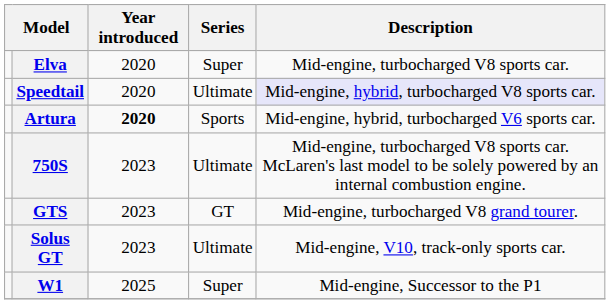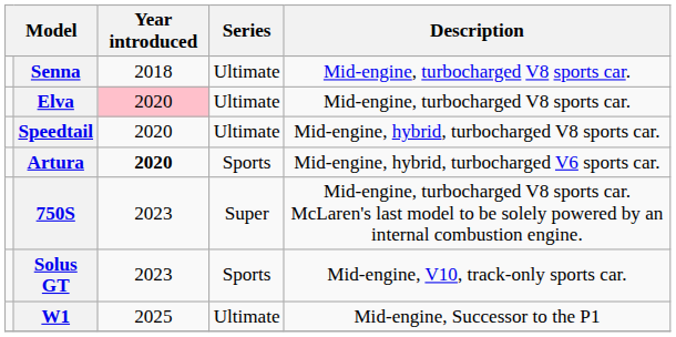+ row: Senna | 2018 | Ultimate | Mid-engine, turbocharged V8 sports car.
Elva | Year introduced: no background -> pink background
Elva | Series: Super -> Ultimate
Speedtail | Description: lavender background -> no background
750S | Series: Ultimate -> Super
- row: GTS | 2023 | GT | Mid-engine, turbocharged V8 grand tourer.
Solus GT | Series: Ultimate -> Sports
W1 | Series: Super -> Ultimate
